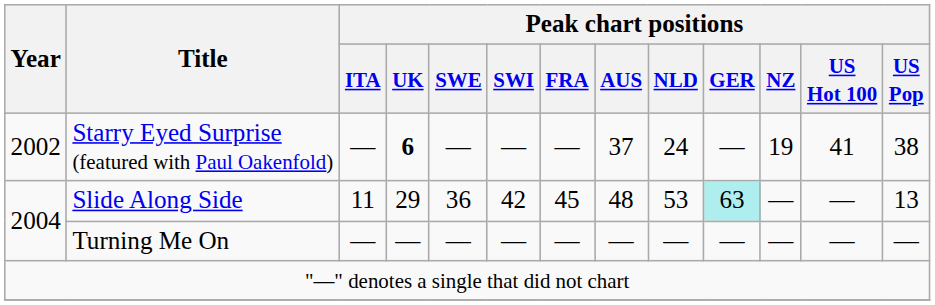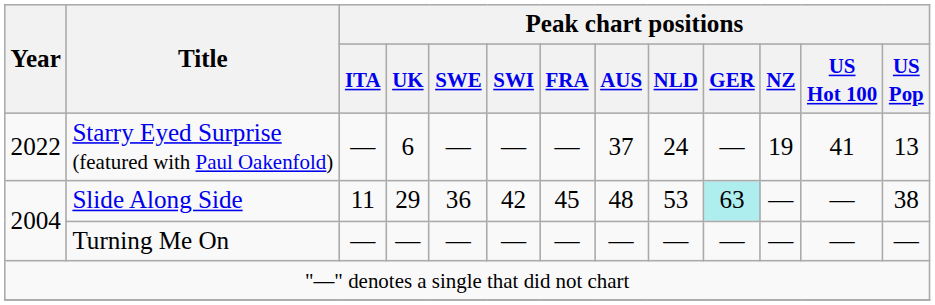Starry Eyed Surprise (featured with Paul Oakenfold) | Year: 2002 -> 2022
Starry Eyed Surprise (featured with Paul Oakenfold) | Peak chart positions / UK: bold -> normal
Starry Eyed Surprise (featured with Paul Oakenfold) | Peak chart positions / US Pop: 38 -> 13
Slide Along Side | Peak chart positions / US Pop: 13 -> 38
